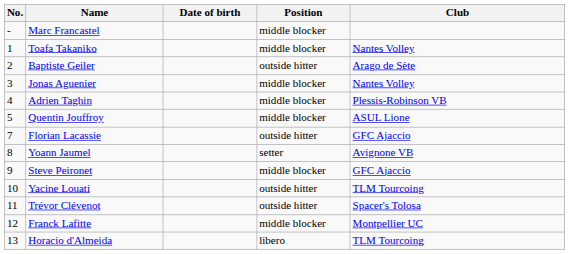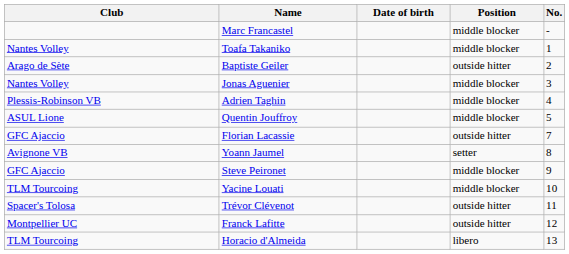columns swapped: No. <-> Club
Yacine Louati | Position: outside hitter -> middle blocker
Franck Lafitte | Position: middle blocker -> outside hitter
